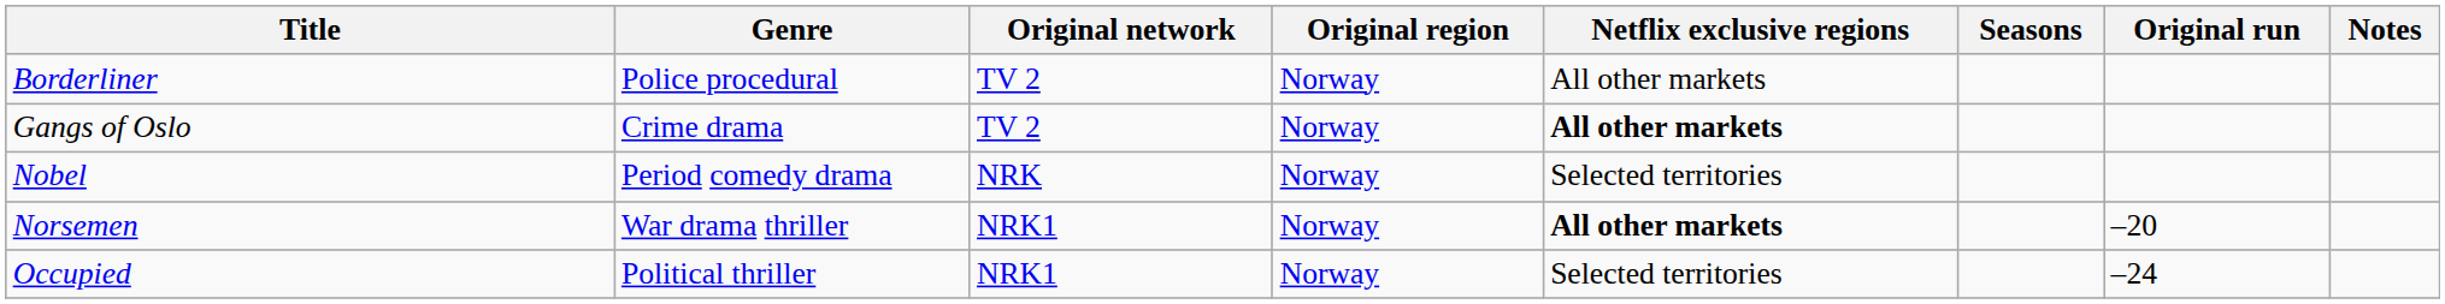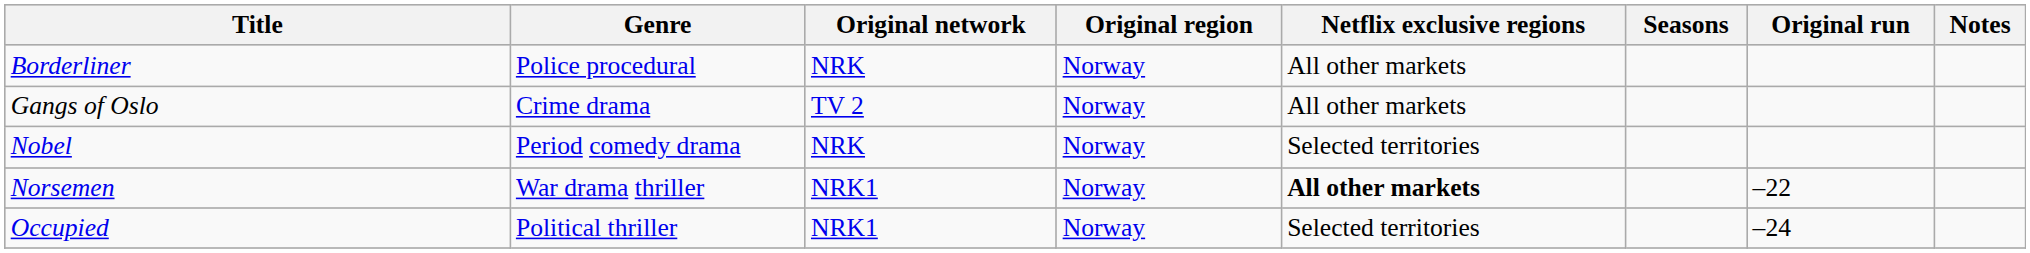Borderliner | Original network: TV 2 -> NRK
Gangs of Oslo | Netflix exclusive regions: bold -> normal
Norsemen | Original run: –20 -> –22
